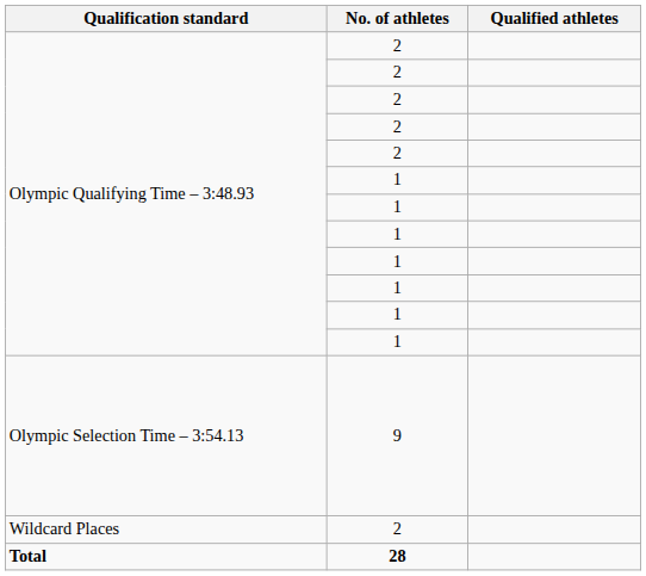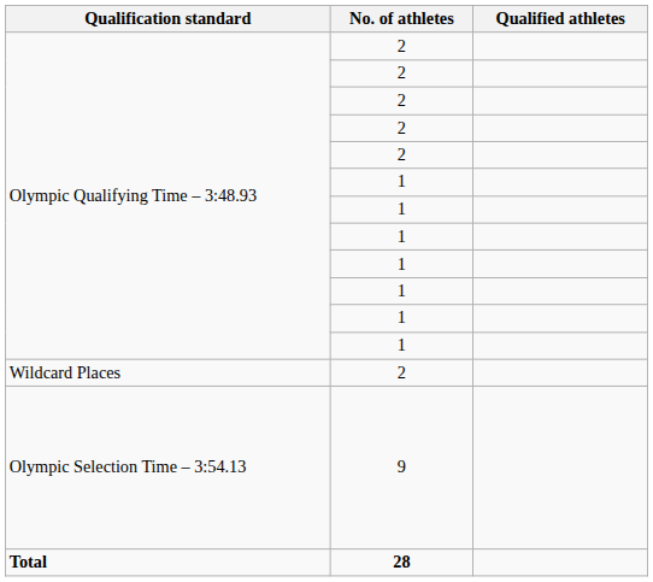rows swapped: Olympic Selection Time – 3:54.13 <-> Wildcard Places
